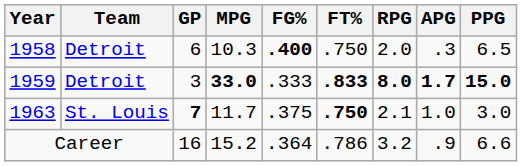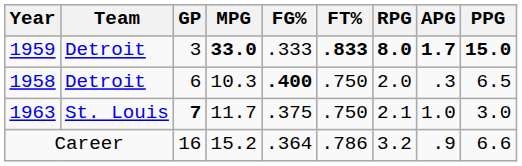rows swapped: 1958 <-> 1959
1963 | FT%: bold -> normal
